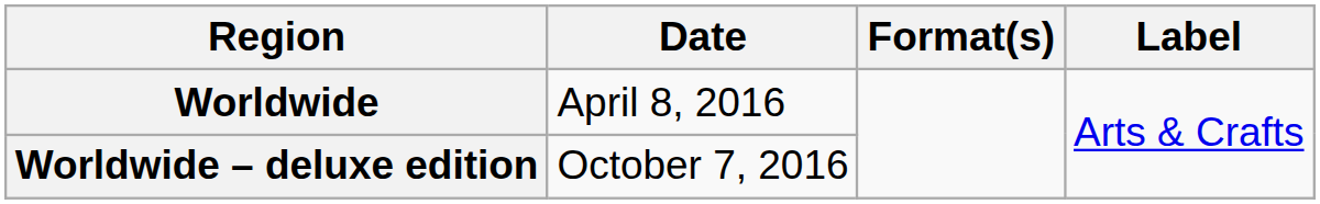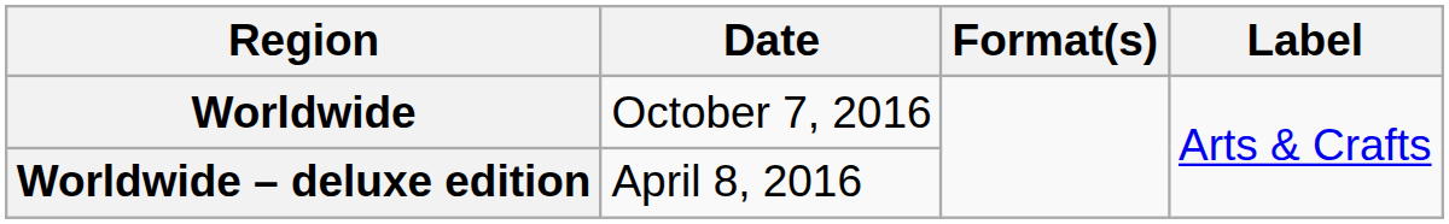Worldwide | Date: April 8, 2016 -> October 7, 2016
Worldwide – deluxe edition | Date: October 7, 2016 -> April 8, 2016
